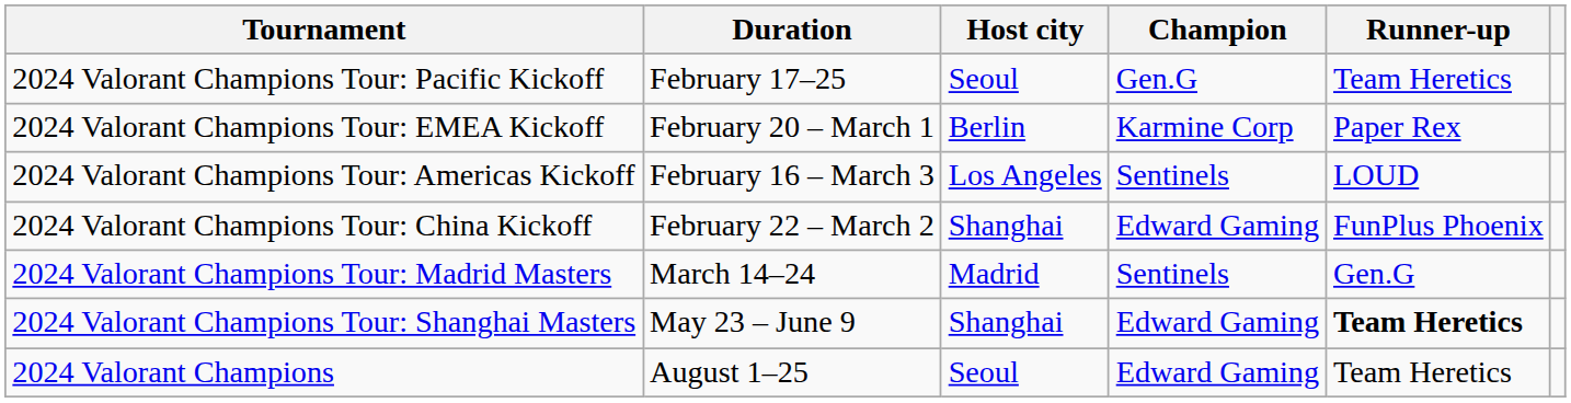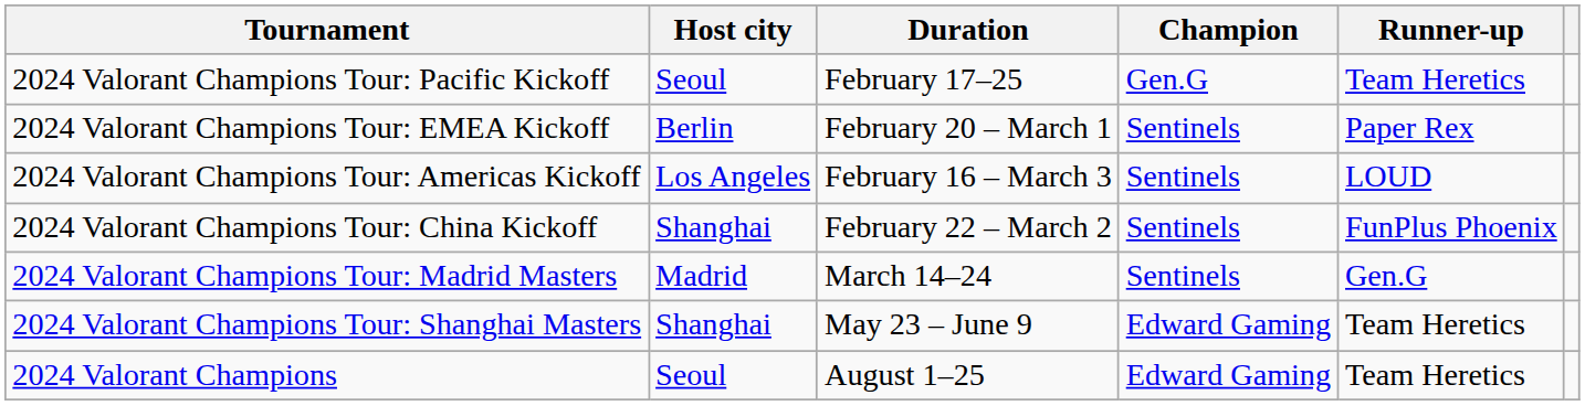columns swapped: Host city <-> Duration
2024 Valorant Champions Tour: EMEA Kickoff | Champion: Karmine Corp -> Sentinels
2024 Valorant Champions Tour: China Kickoff | Champion: Edward Gaming -> Sentinels
2024 Valorant Champions Tour: Shanghai Masters | Runner-up: bold -> normal
